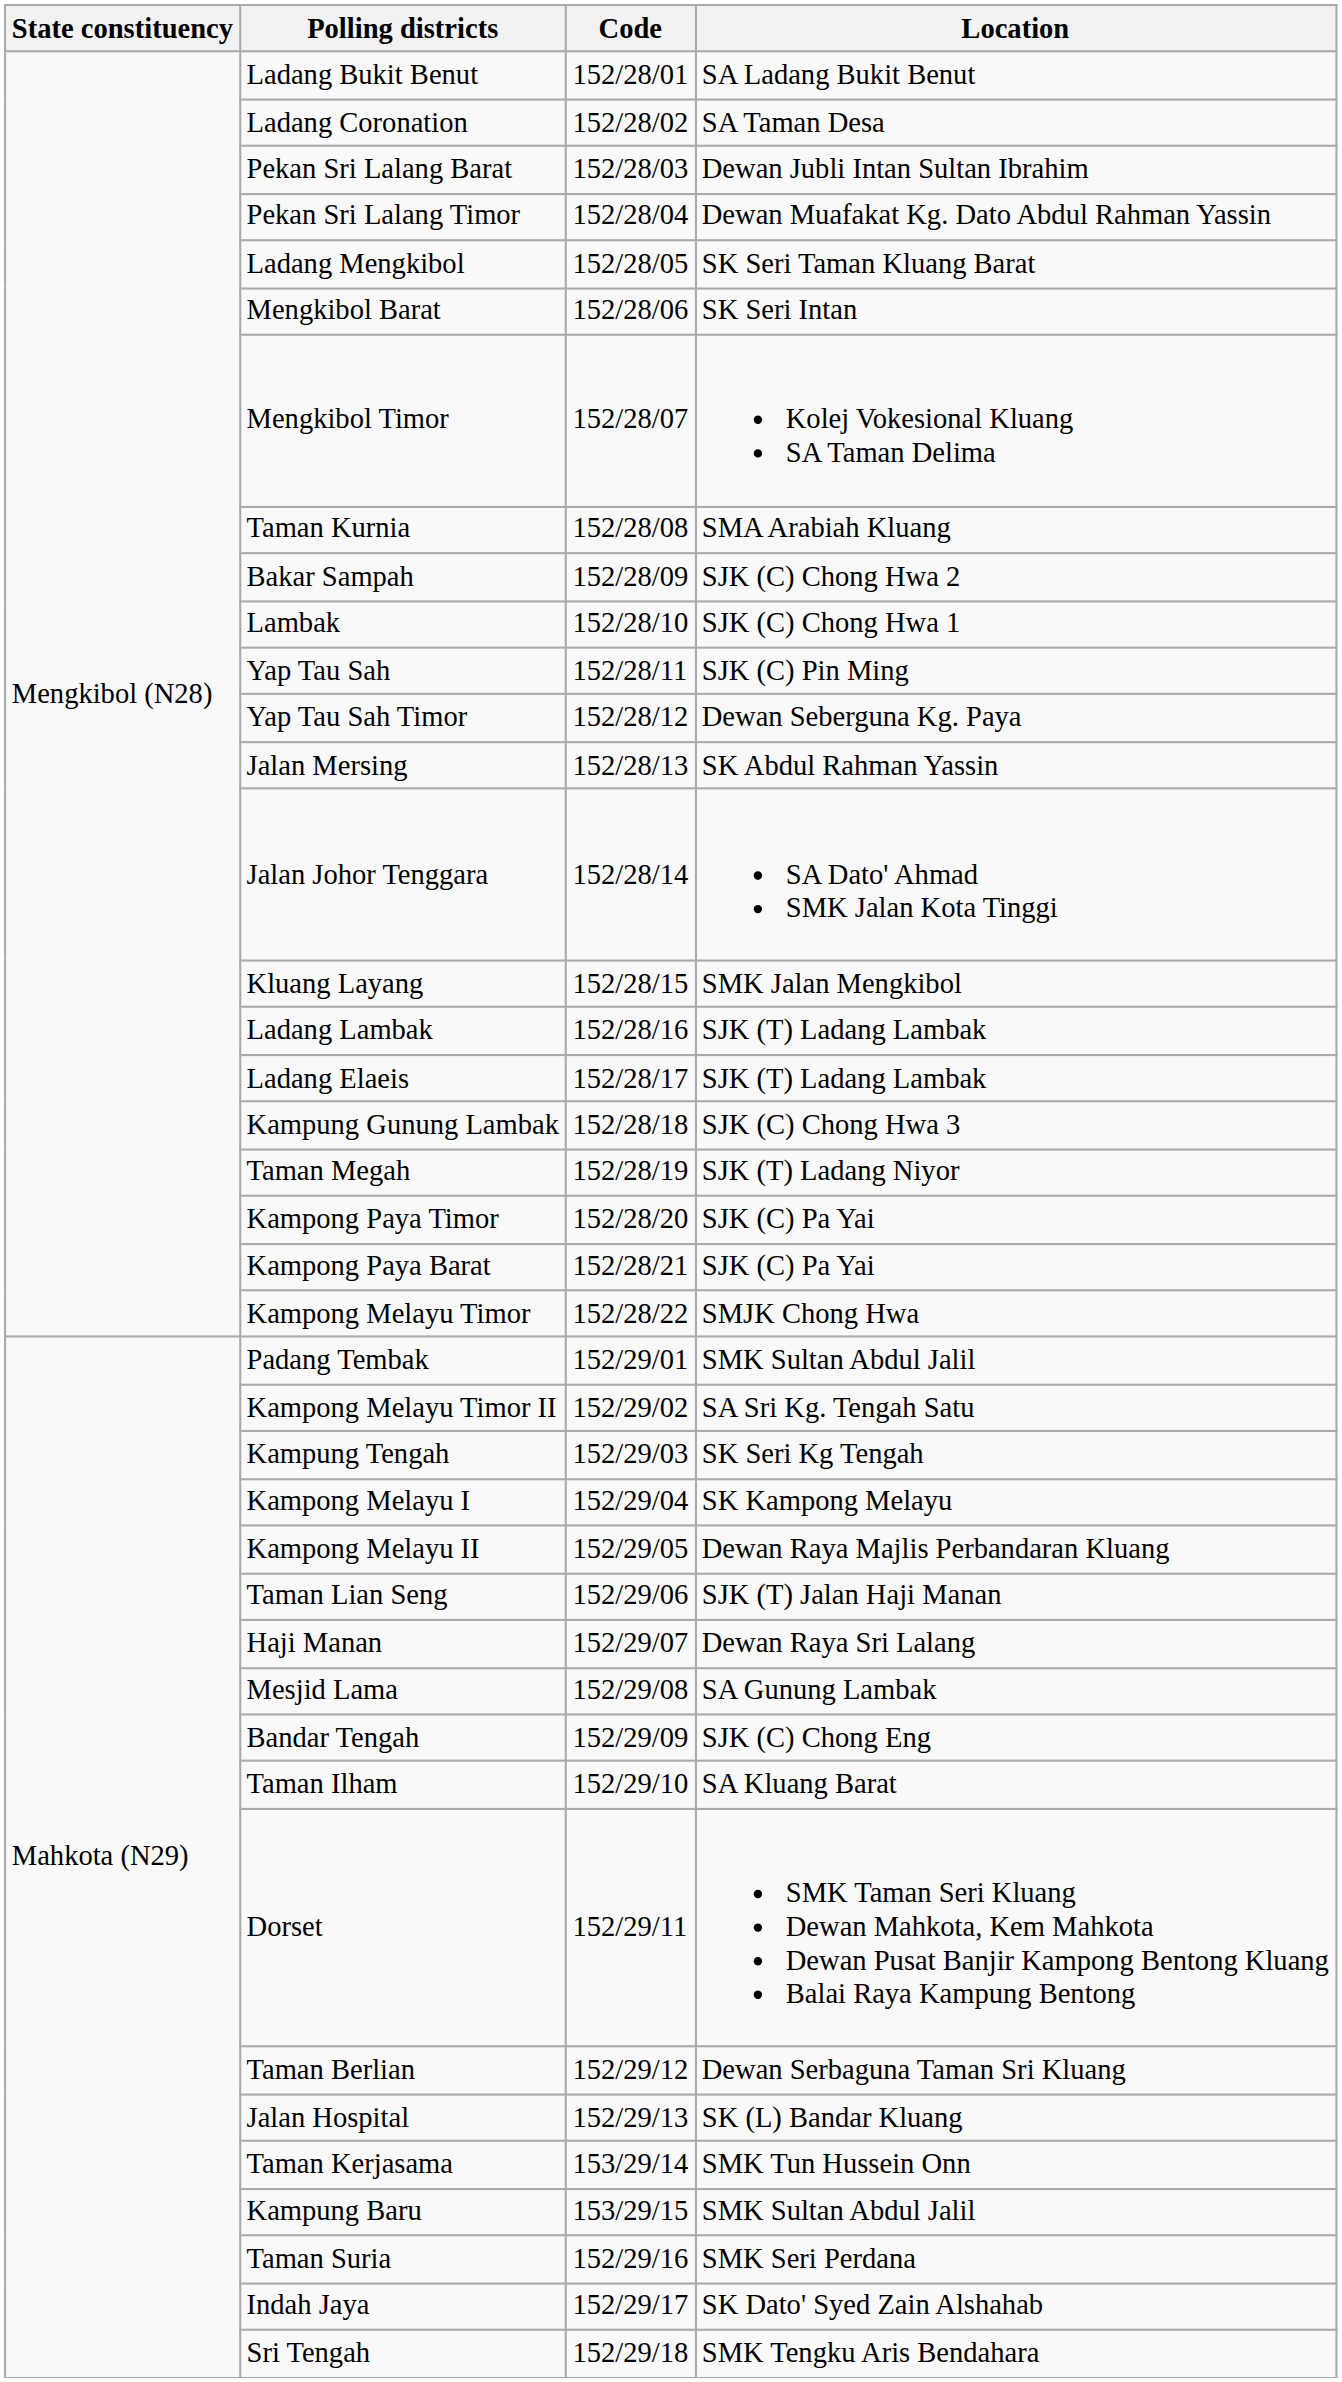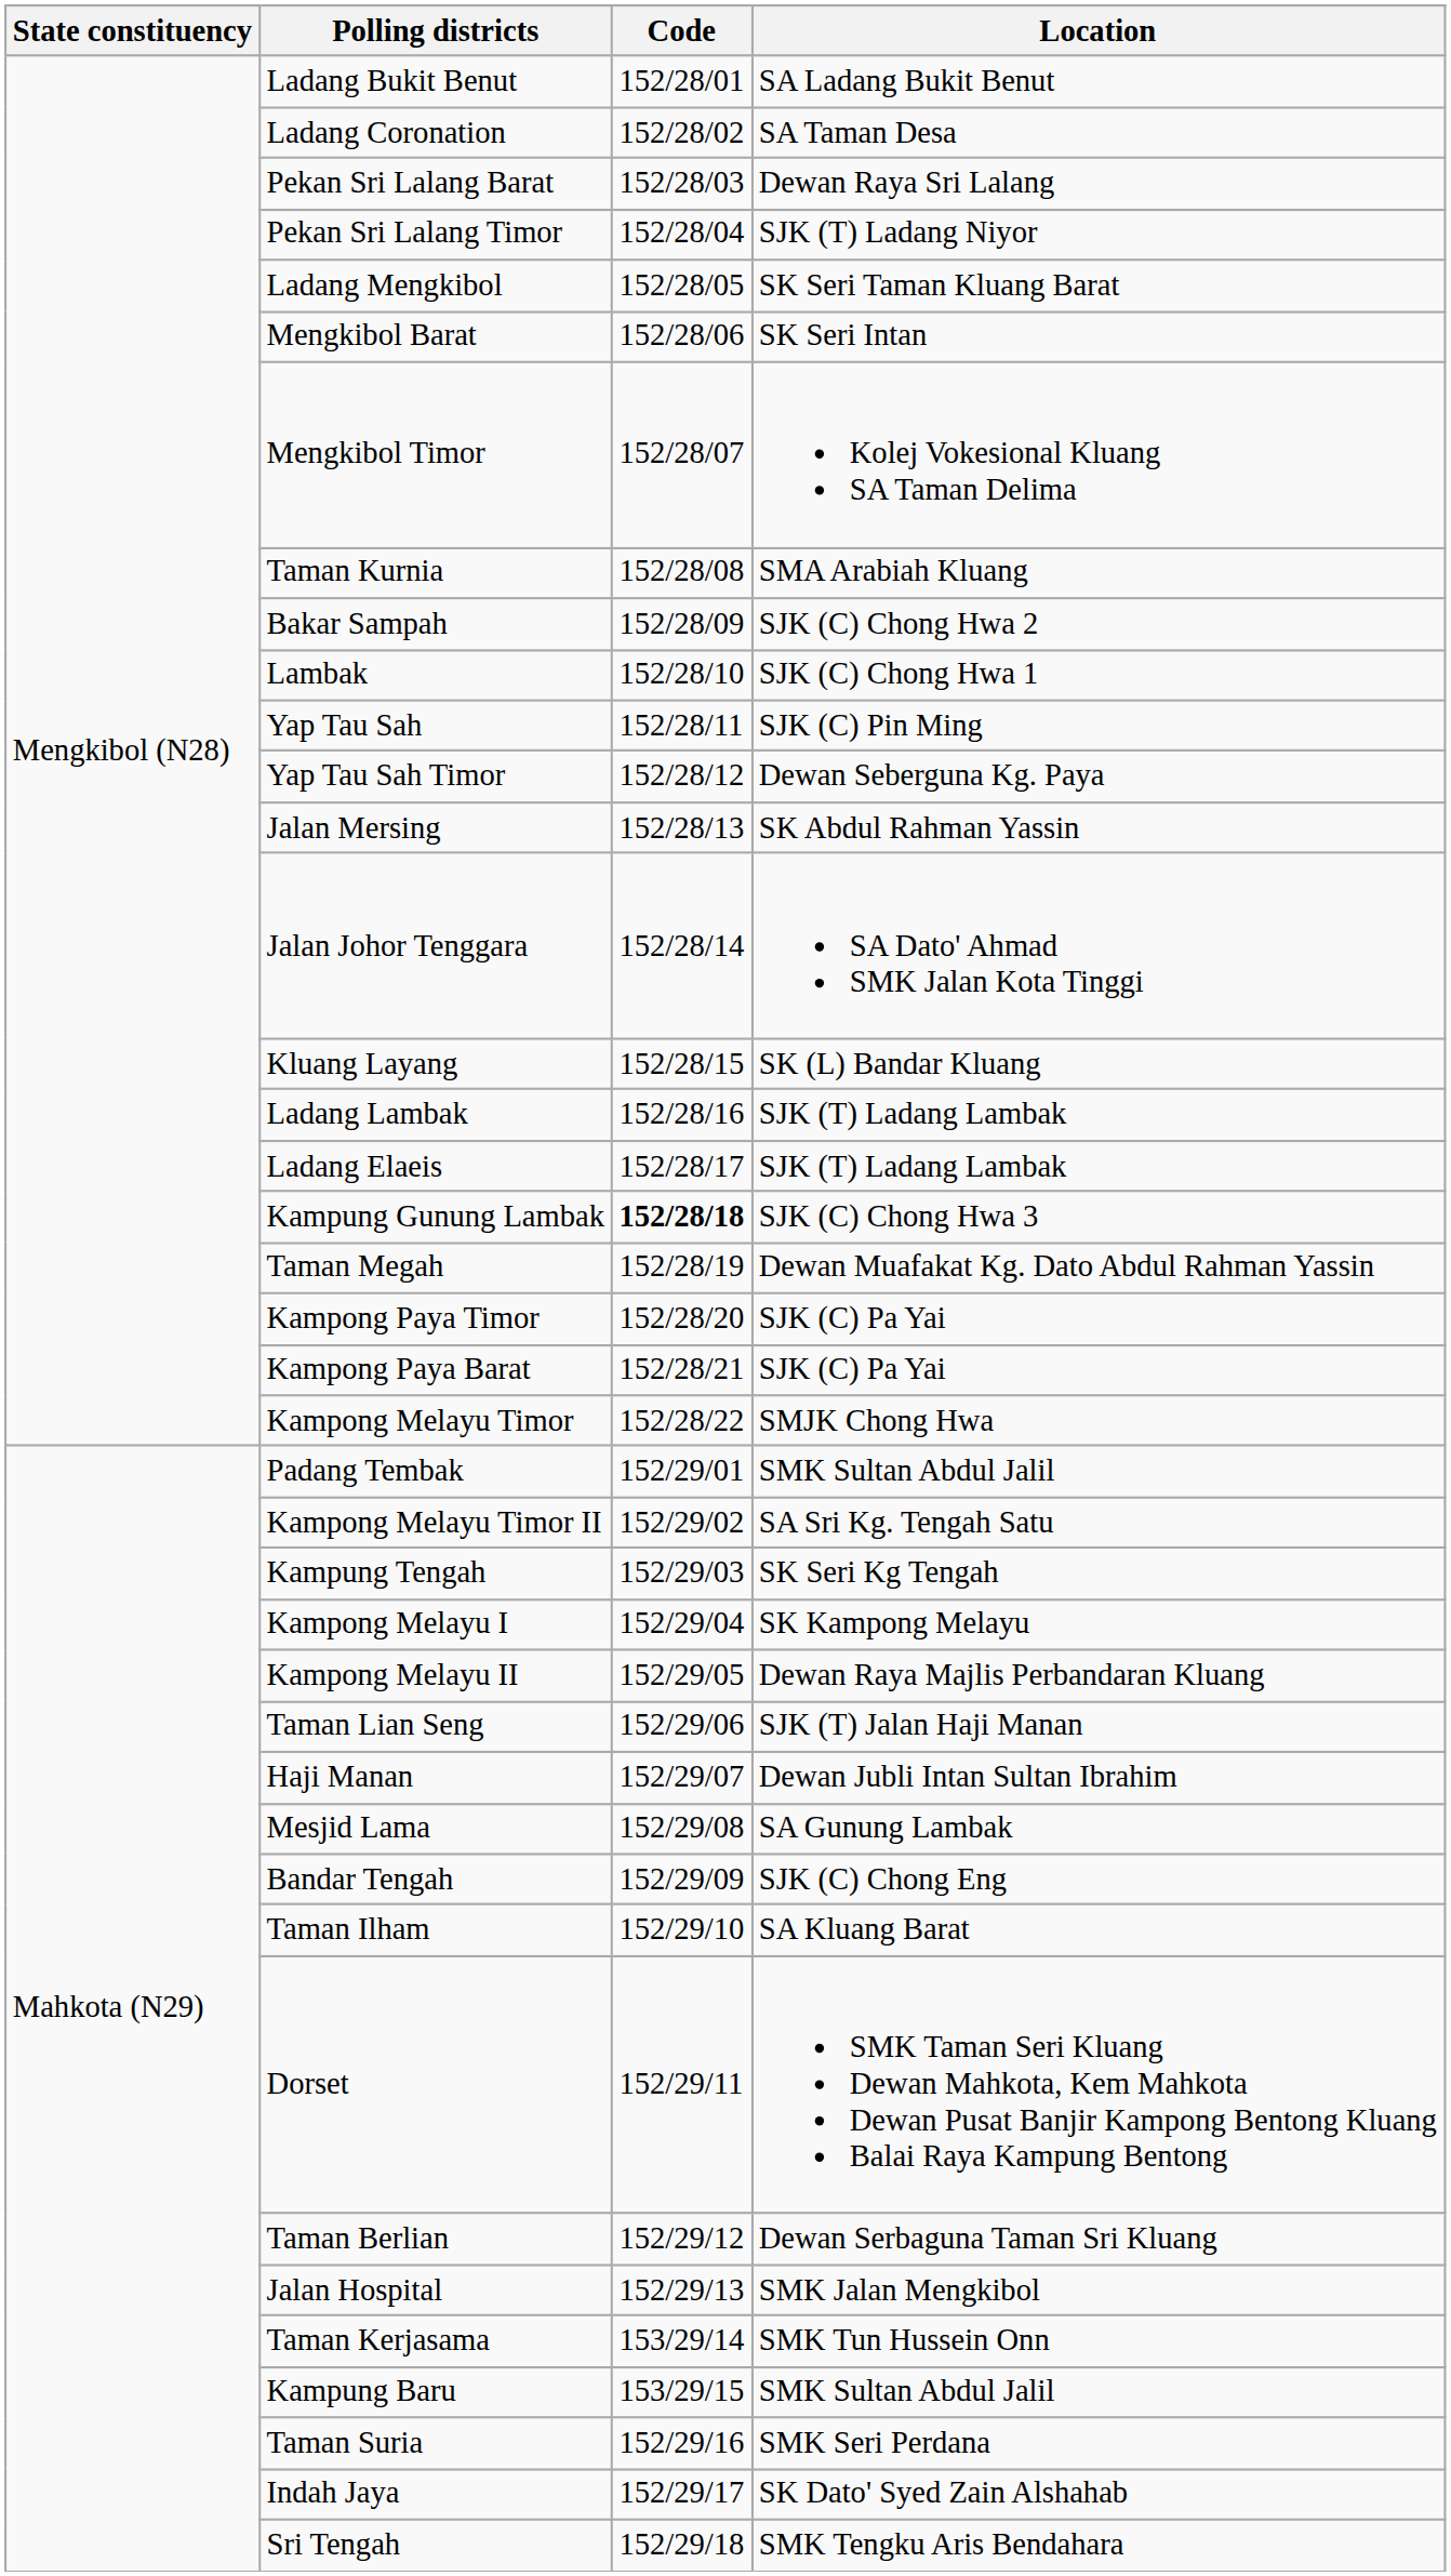Pekan Sri Lalang Barat | Location: Dewan Jubli Intan Sultan Ibrahim -> Dewan Raya Sri Lalang
Pekan Sri Lalang Timor | Location: Dewan Muafakat Kg. Dato Abdul Rahman Yassin -> SJK (T) Ladang Niyor
Kluang Layang | Location: SMK Jalan Mengkibol -> SK (L) Bandar Kluang
Kampung Gunung Lambak | Code: normal -> bold
Taman Megah | Location: SJK (T) Ladang Niyor -> Dewan Muafakat Kg. Dato Abdul Rahman Yassin
Haji Manan | Location: Dewan Raya Sri Lalang -> Dewan Jubli Intan Sultan Ibrahim
Jalan Hospital | Location: SK (L) Bandar Kluang -> SMK Jalan Mengkibol
